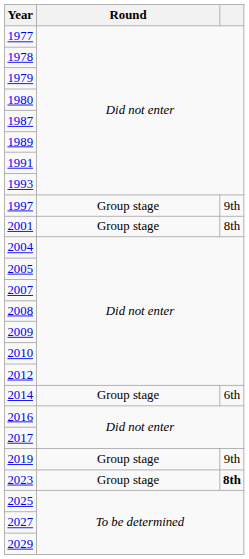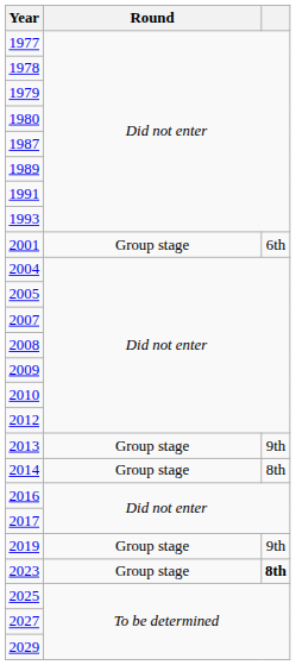- row: 1997 | Group stage | 9th
2001 | column 3: 8th -> 6th
+ row: 2013 | Group stage | 9th
2014 | column 3: 6th -> 8th
